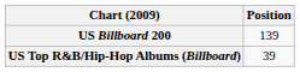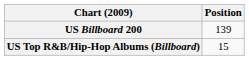US Top R&B/Hip-Hop Albums (Billboard) | Position: 39 -> 15
